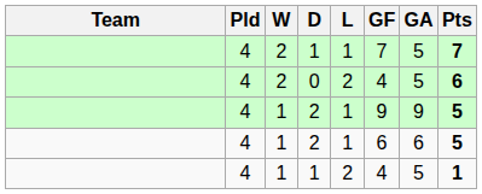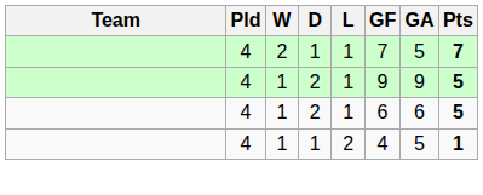- row: 4 | 2 | 0 | 2 | 4 | 5 | 6
